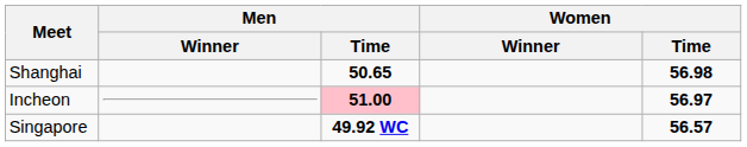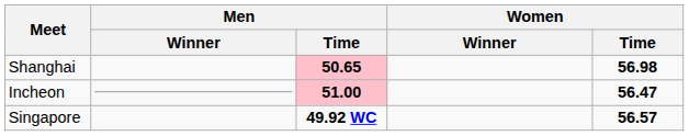Shanghai | Men / Time: no background -> pink background
Incheon | Women / Time: 56.97 -> 56.47
